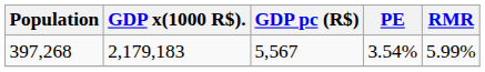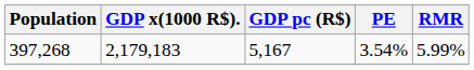397,268 | GDP pc (R$): 5,567 -> 5,167
